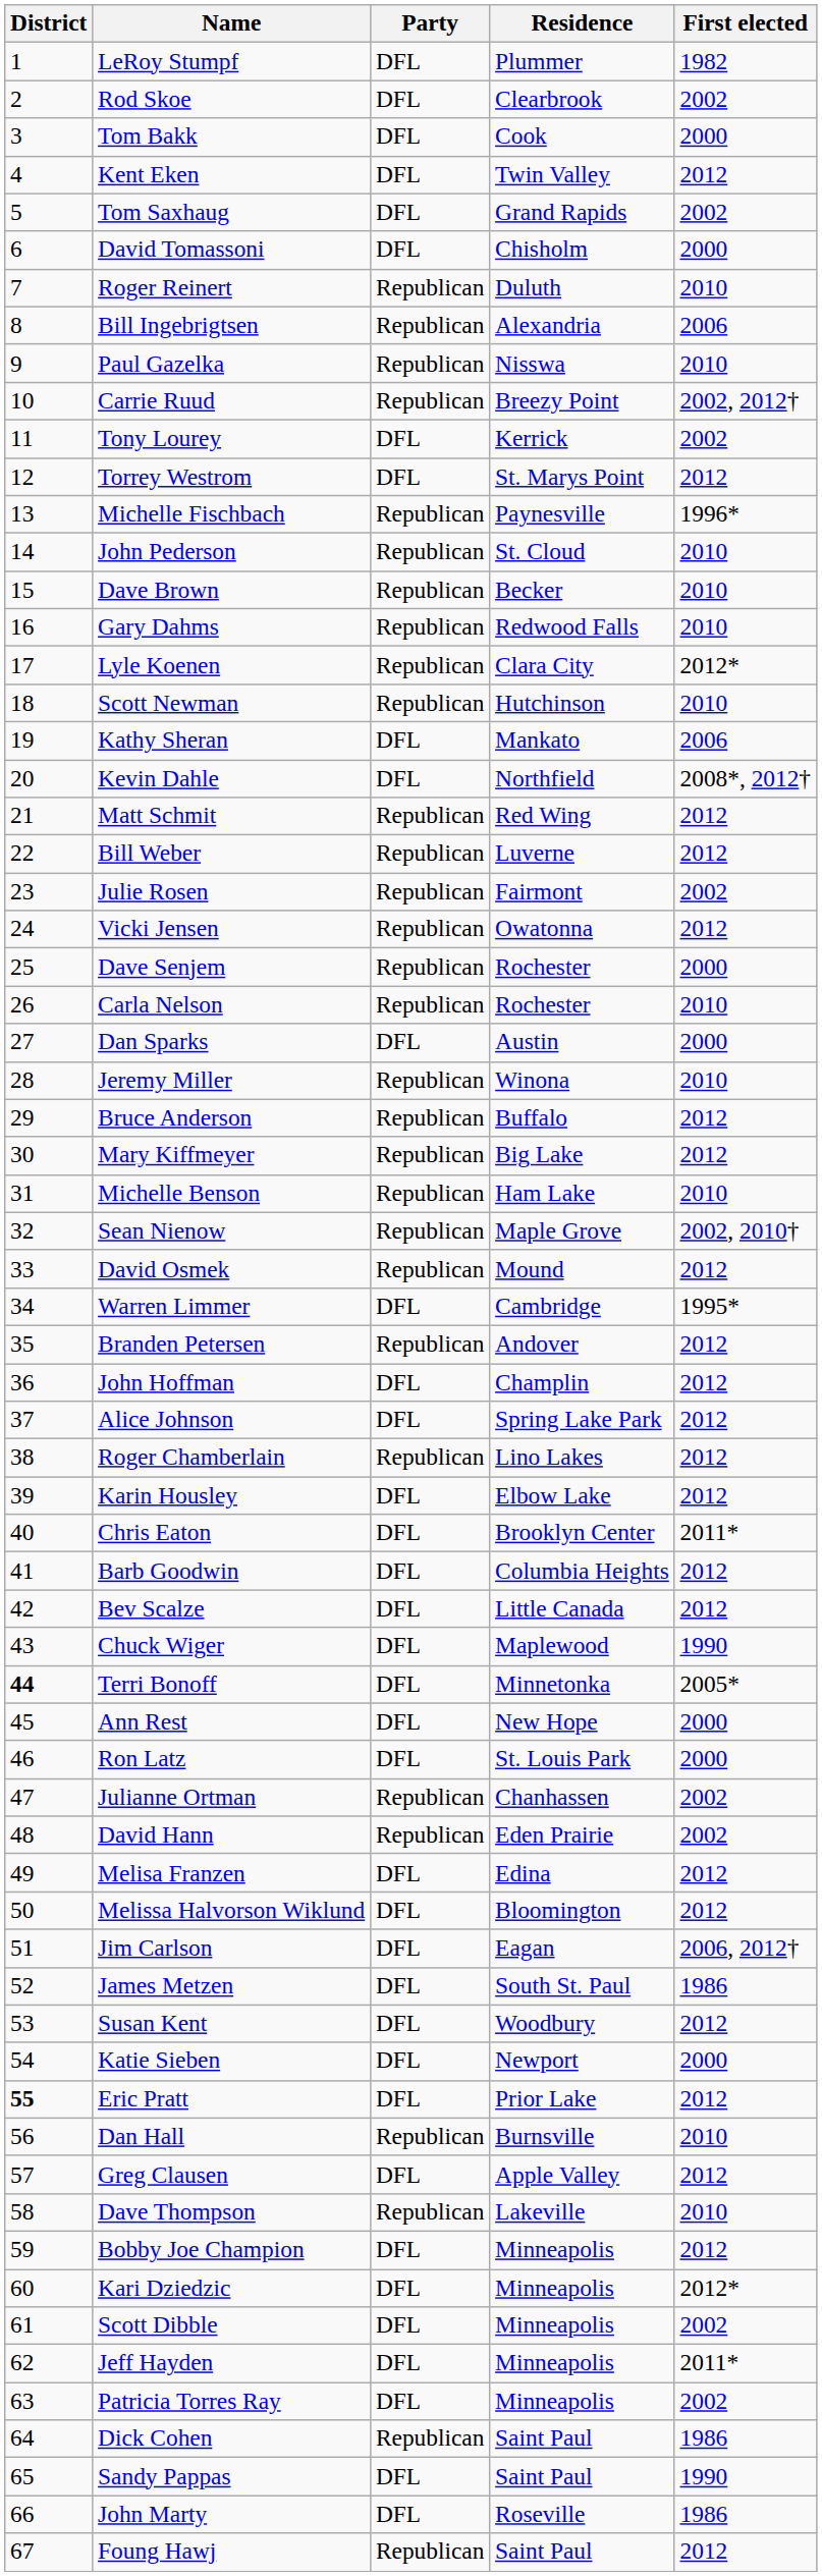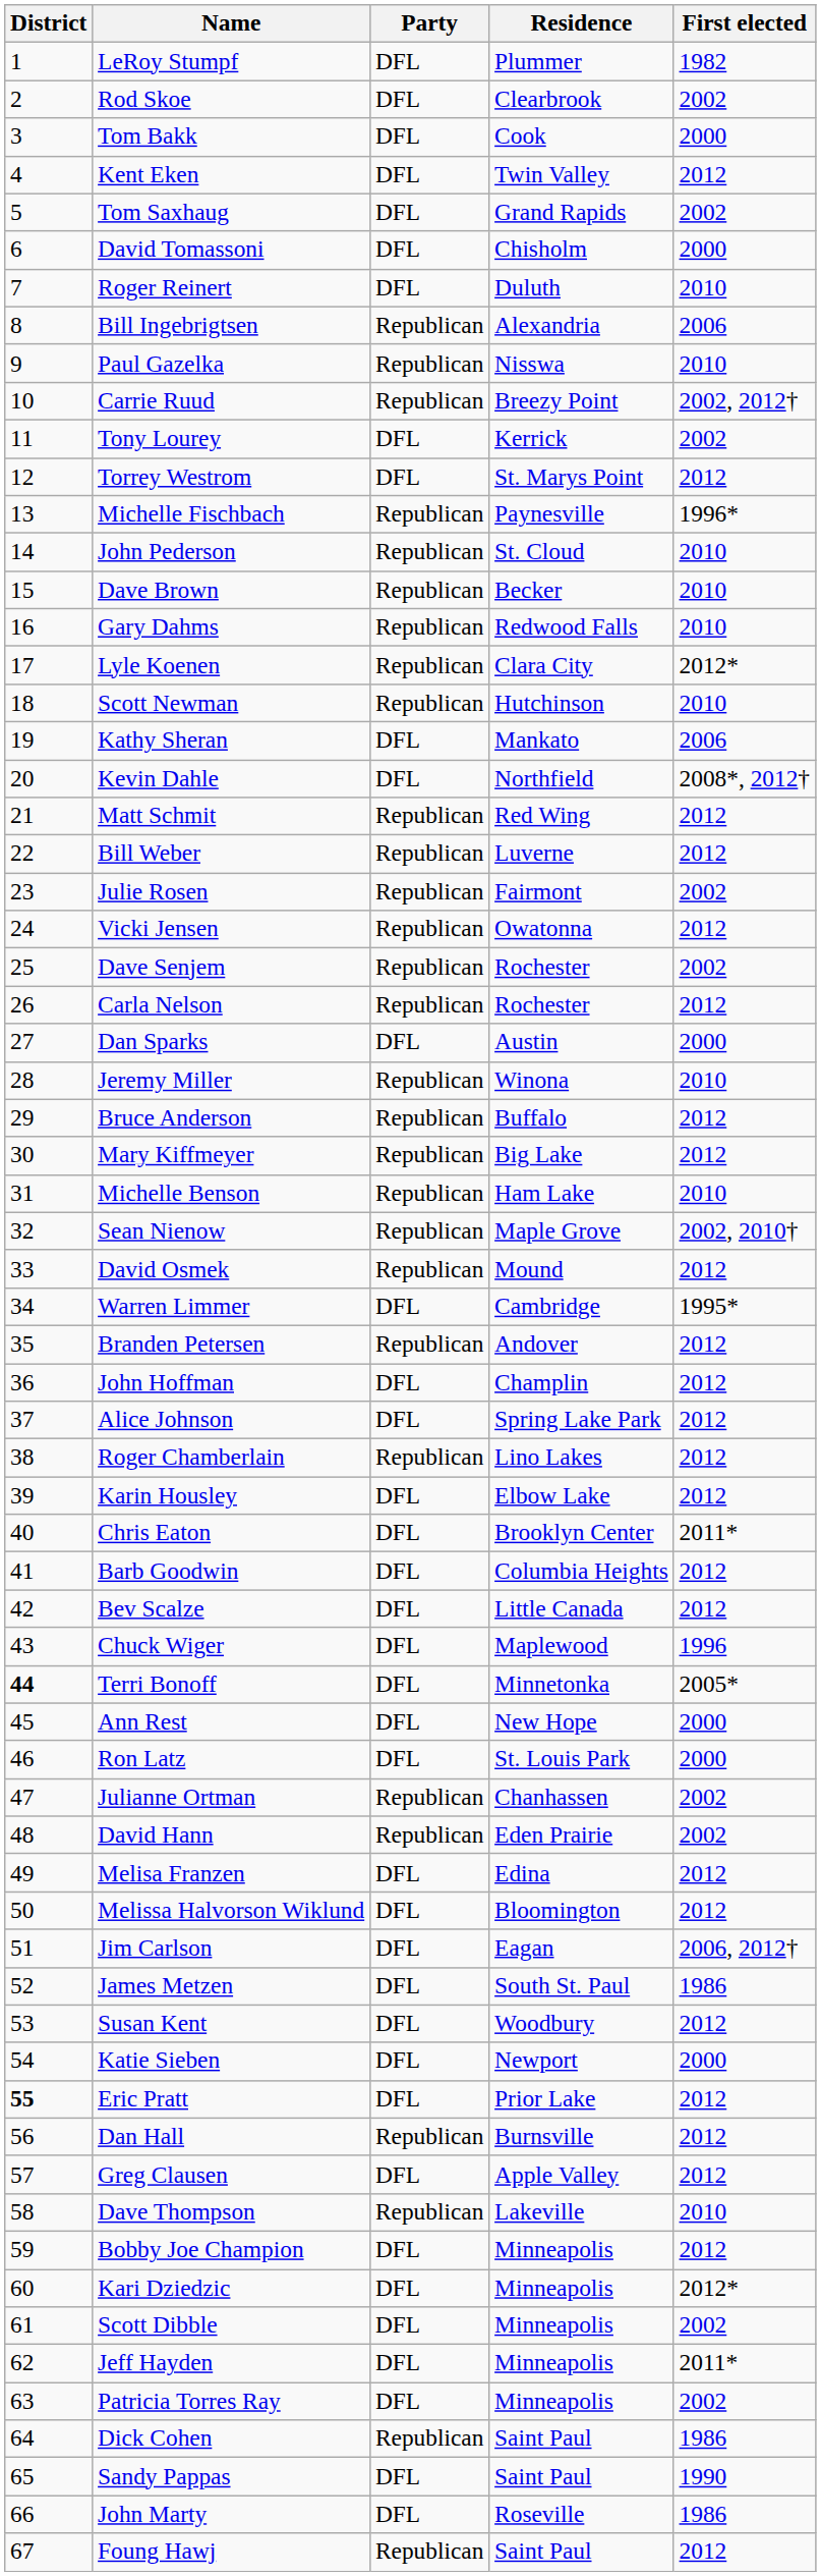Roger Reinert | Party: Republican -> DFL
Dave Senjem | First elected: 2000 -> 2002
Carla Nelson | First elected: 2010 -> 2012
Chuck Wiger | First elected: 1990 -> 1996
Dan Hall | First elected: 2010 -> 2012
